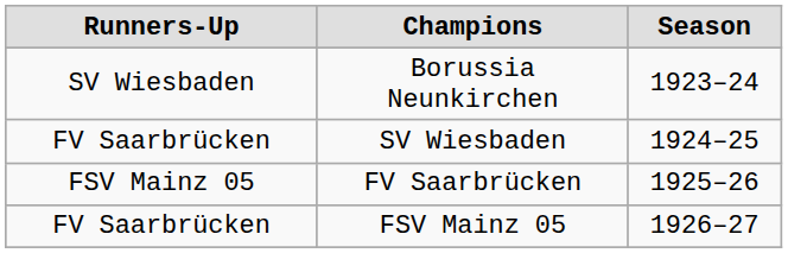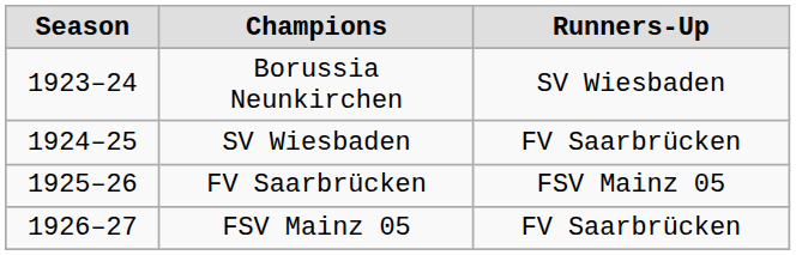columns swapped: Season <-> Runners-Up
